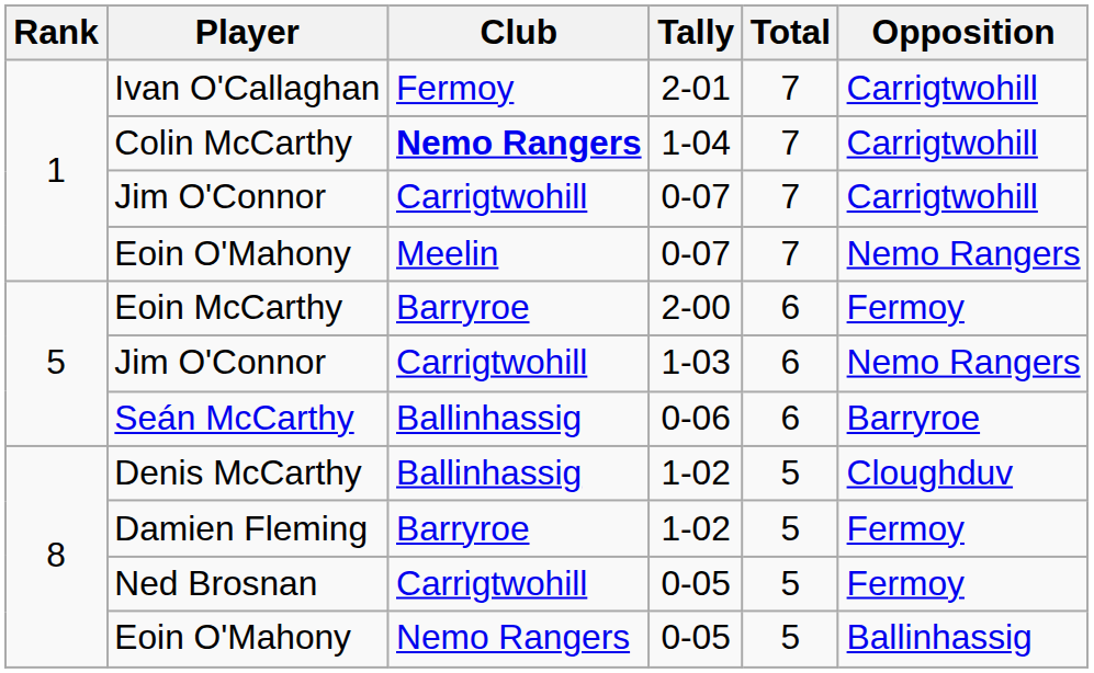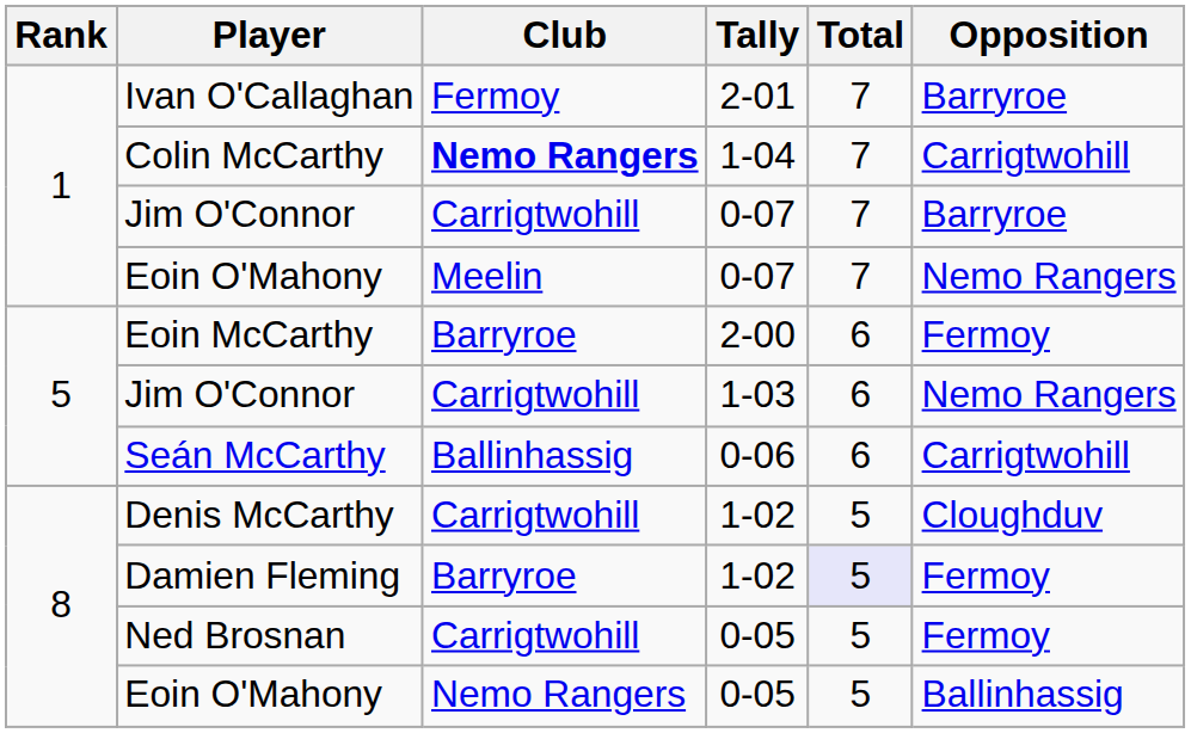Ivan O'Callaghan | Opposition: Carrigtwohill -> Barryroe
Jim O'Connor / 0-07 | Opposition: Carrigtwohill -> Barryroe
Seán McCarthy | Opposition: Barryroe -> Carrigtwohill
Denis McCarthy | Club: Ballinhassig -> Carrigtwohill
Damien Fleming | Total: no background -> lavender background
